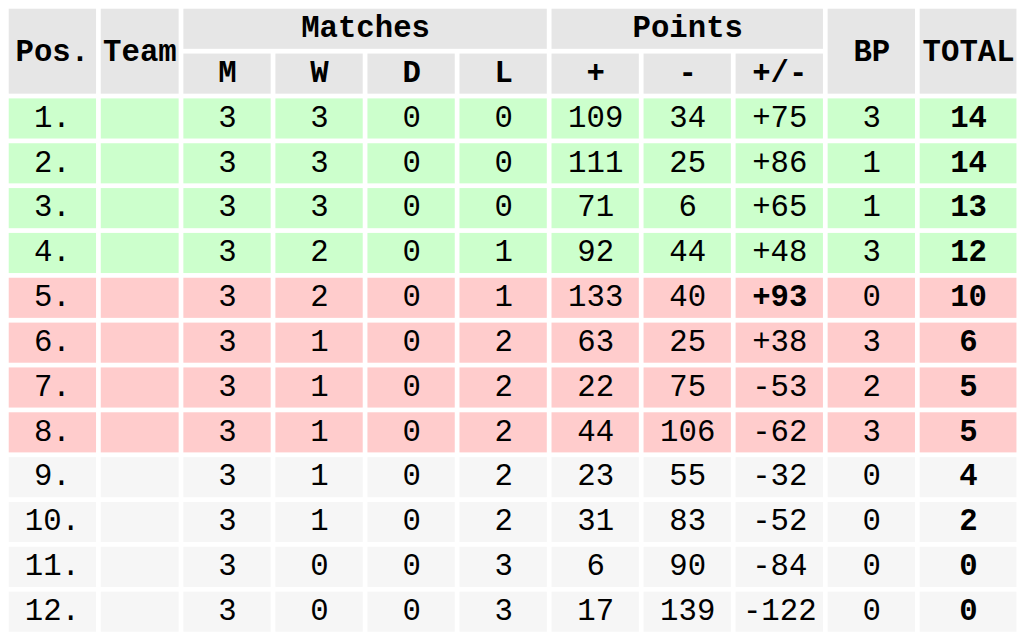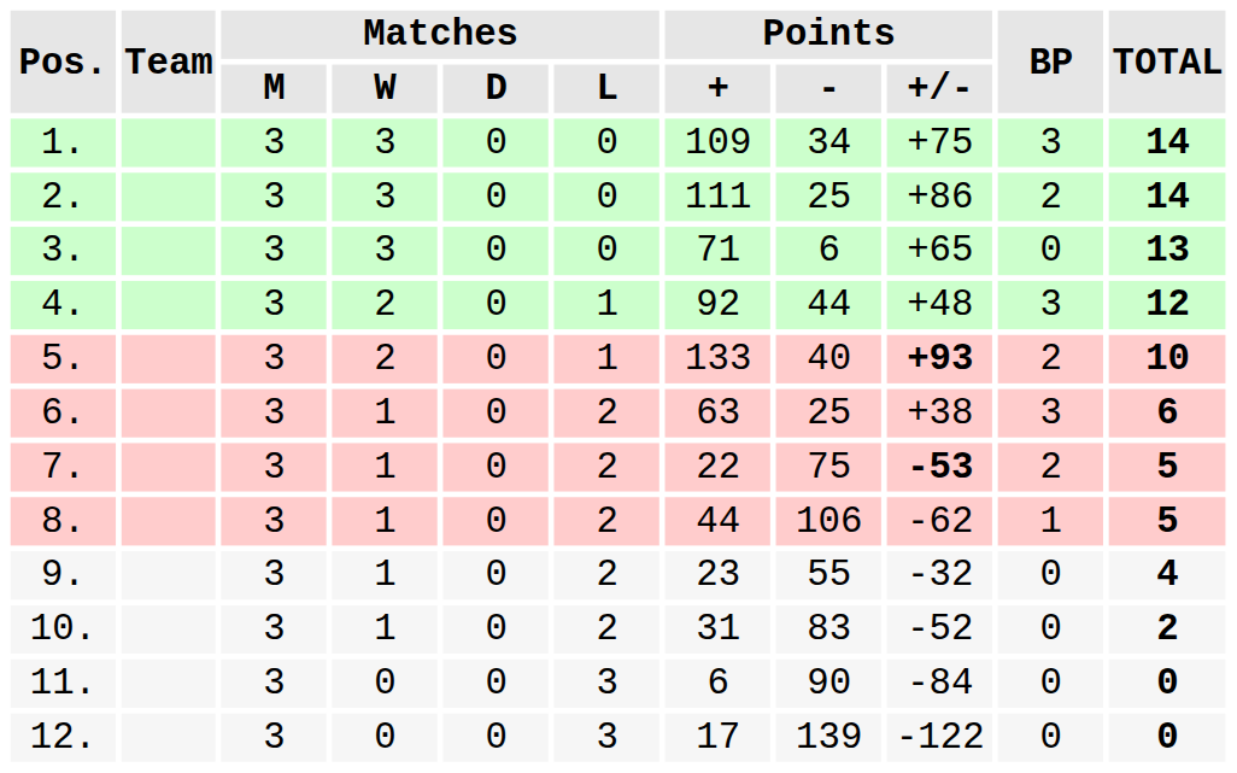2. | BP: 1 -> 2
3. | BP: 1 -> 0
5. | BP: 0 -> 2
7. | Points / +/-: normal -> bold
8. | BP: 3 -> 1
